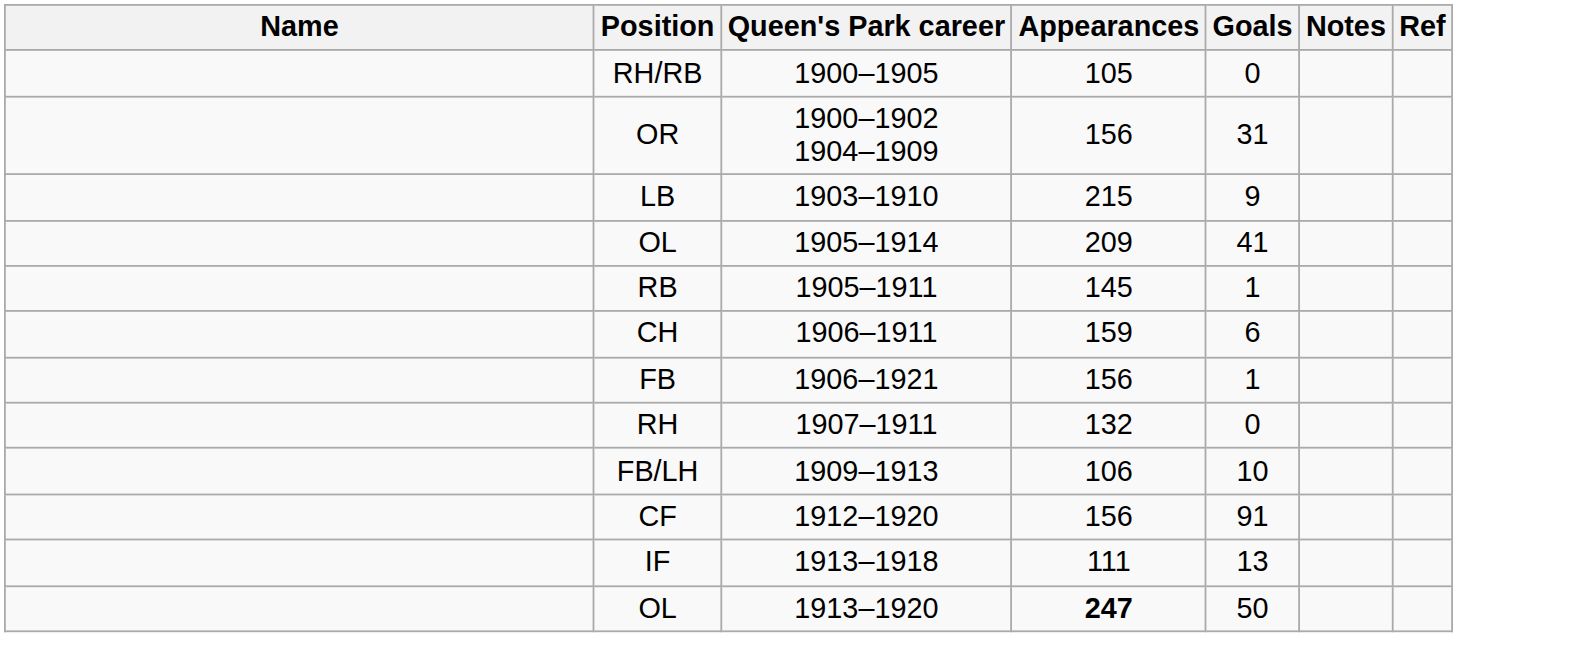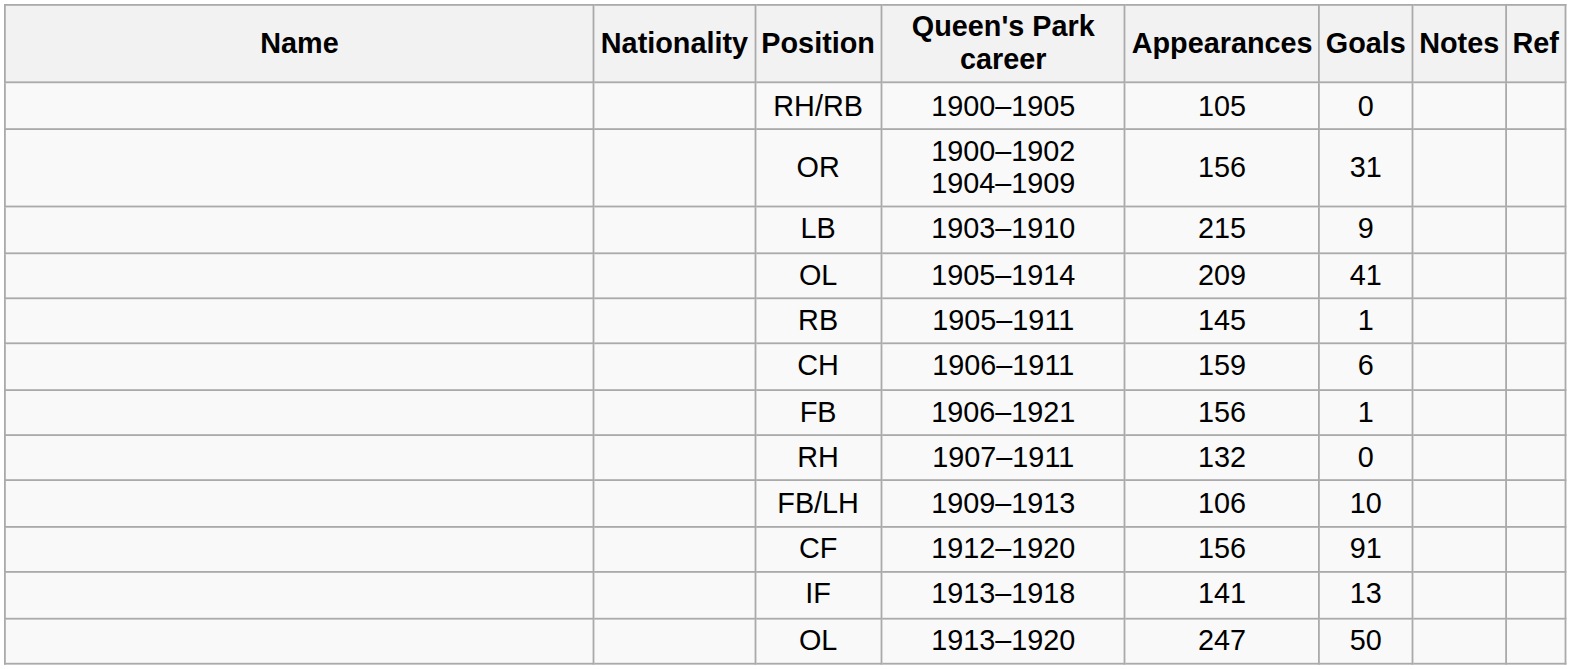+ column: Nationality
IF | Appearances: 111 -> 141
OL / 1913–1920 | Appearances: bold -> normal
